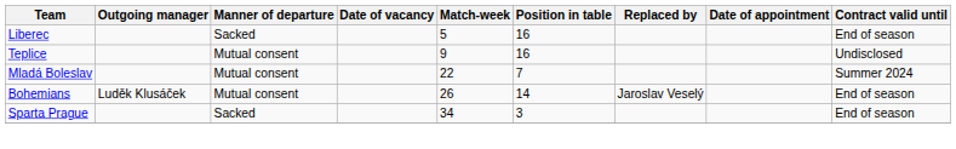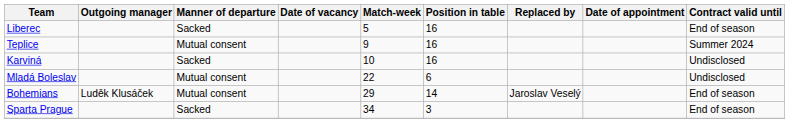Teplice | Contract valid until: Undisclosed -> Summer 2024
+ row: Karviná | Sacked | 10 | 16 | Undisclosed
Mladá Boleslav | Position in table: 7 -> 6
Mladá Boleslav | Contract valid until: Summer 2024 -> Undisclosed
Bohemians | Match-week: 26 -> 29
